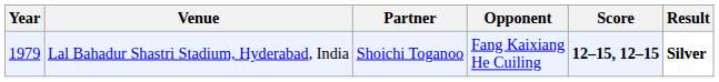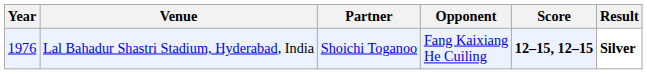Lal Bahadur Shastri Stadium, Hyderabad, India | Year: 1979 -> 1976
